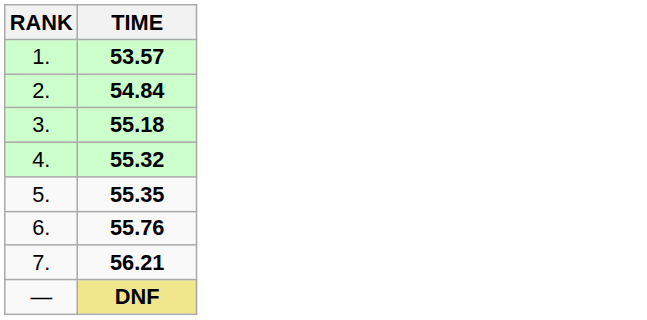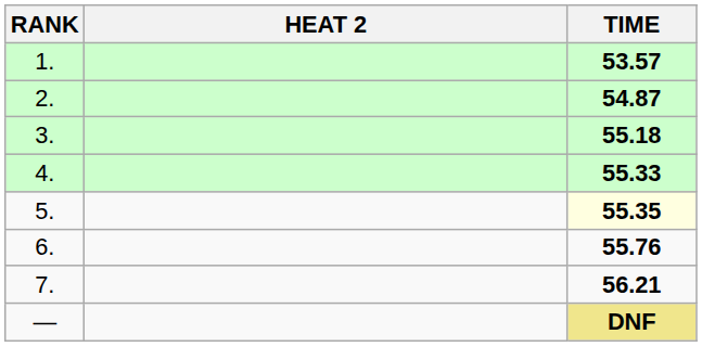+ column: HEAT 2
2. | TIME: 54.84 -> 54.87
4. | TIME: 55.32 -> 55.33
5. | TIME: no background -> lightyellow background
